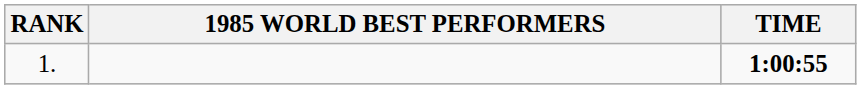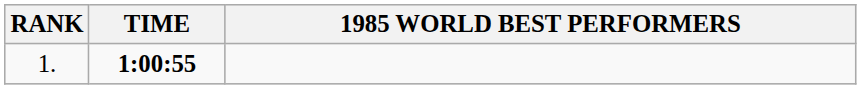columns swapped: 1985 WORLD BEST PERFORMERS <-> TIME
